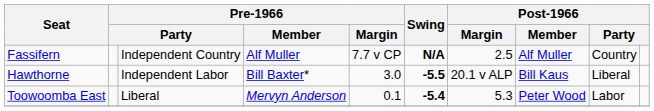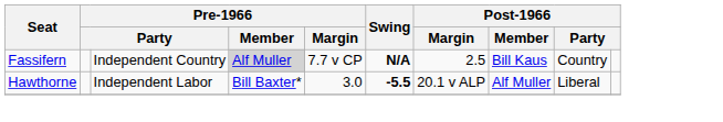Fassifern | Pre-1966 / Member: no background -> lightgrey background
Fassifern | Post-1966 / Member: Alf Muller -> Bill Kaus
Hawthorne | Post-1966 / Member: Bill Kaus -> Alf Muller
- row: Toowoomba East | Liberal | Mervyn Anderson | 0.1 | -5.4 | 5.3 | Peter Wood | Labor
